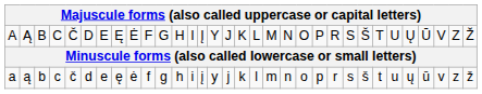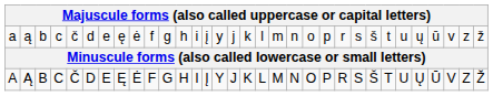rows swapped: A <-> a
